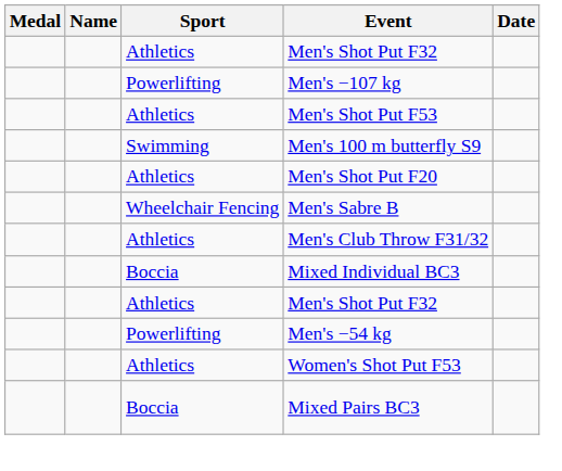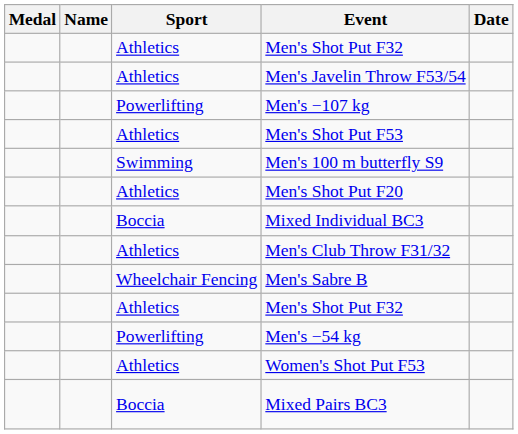+ row: Athletics | Men's Javelin Throw F53/54
rows swapped: Men's Sabre B <-> Mixed Individual BC3
